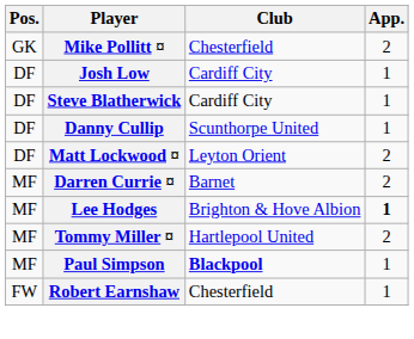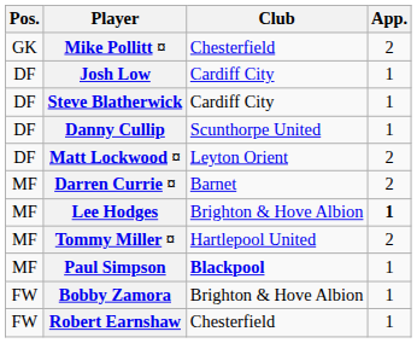+ row: FW | Bobby Zamora | Brighton & Hove Albion | 1
